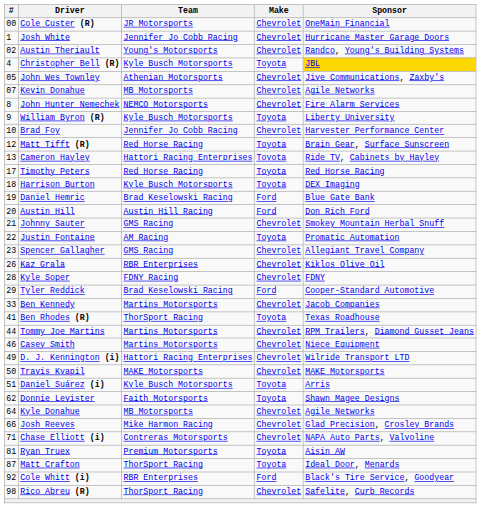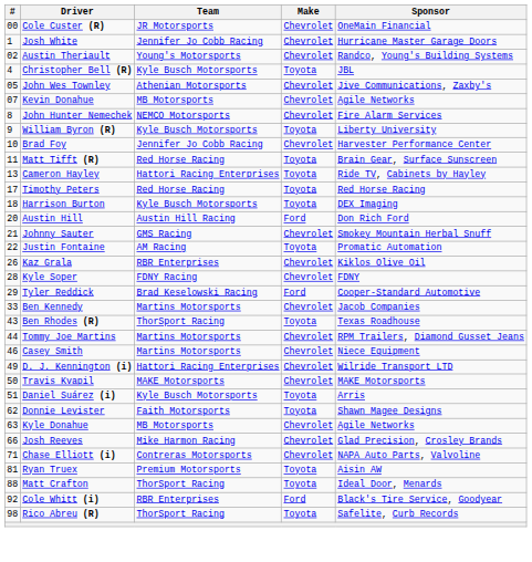Christopher Bell (R) | Sponsor: gold background -> no background
Matt Tifft (R) | #: 12 -> 11
- row: 19 | Daniel Hemric | Brad Keselowski Racing | Ford | Blue Gate Bank
- row: 23 | Spencer Gallagher | GMS Racing | Chevrolet | Allegiant Travel Company
Ben Rhodes (R) | #: 41 -> 43
Kyle Donahue | #: 64 -> 63
Matt Crafton | #: 87 -> 88
Rico Abreu (R) | Make: Chevrolet -> Toyota
